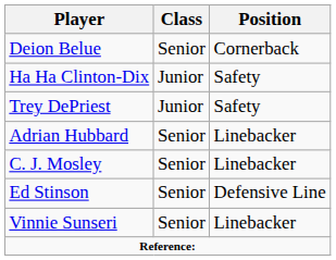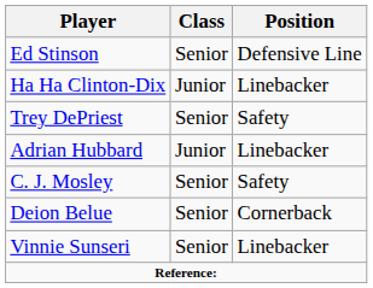rows swapped: Deion Belue <-> Ed Stinson
Ha Ha Clinton-Dix | Position: Safety -> Linebacker
Trey DePriest | Class: Junior -> Senior
Adrian Hubbard | Class: Senior -> Junior
C. J. Mosley | Position: Linebacker -> Safety
